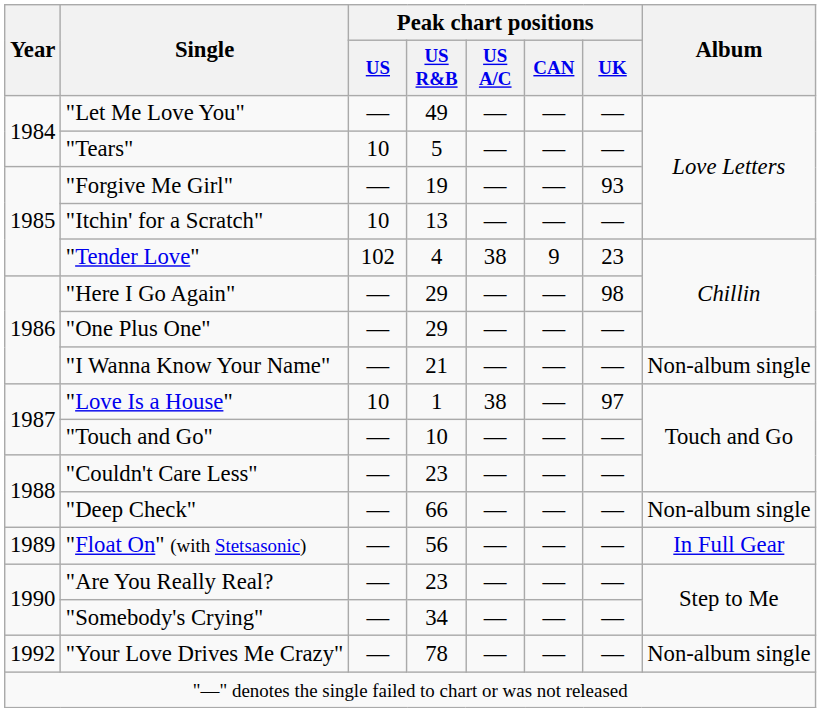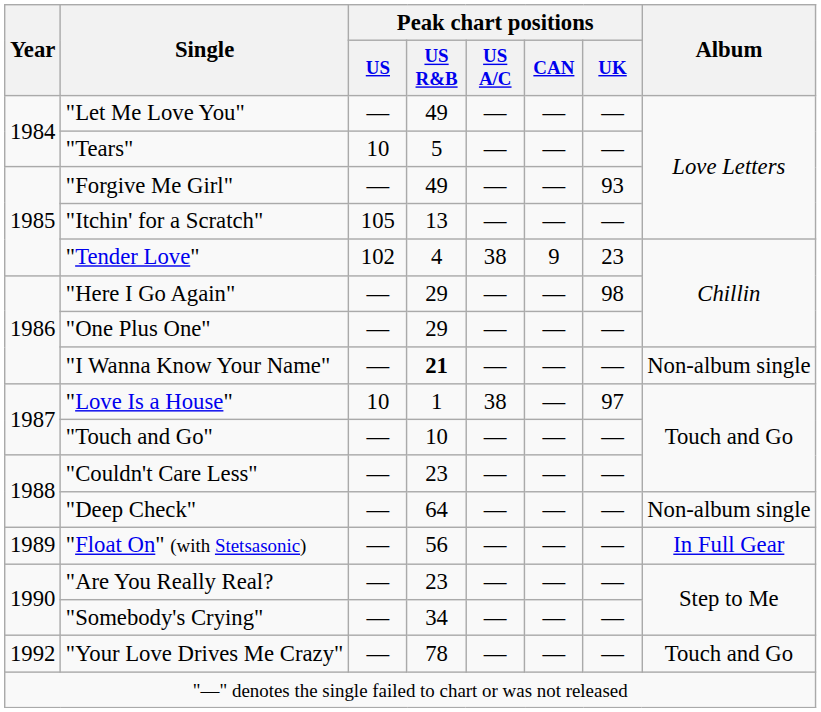"Forgive Me Girl" | Peak chart positions / US R&B: 19 -> 49
"Itchin' for a Scratch" | Peak chart positions / US: 10 -> 105
"I Wanna Know Your Name" | Peak chart positions / US R&B: normal -> bold
"Deep Check" | Peak chart positions / US R&B: 66 -> 64
"Your Love Drives Me Crazy" | Album: Non-album single -> Touch and Go
